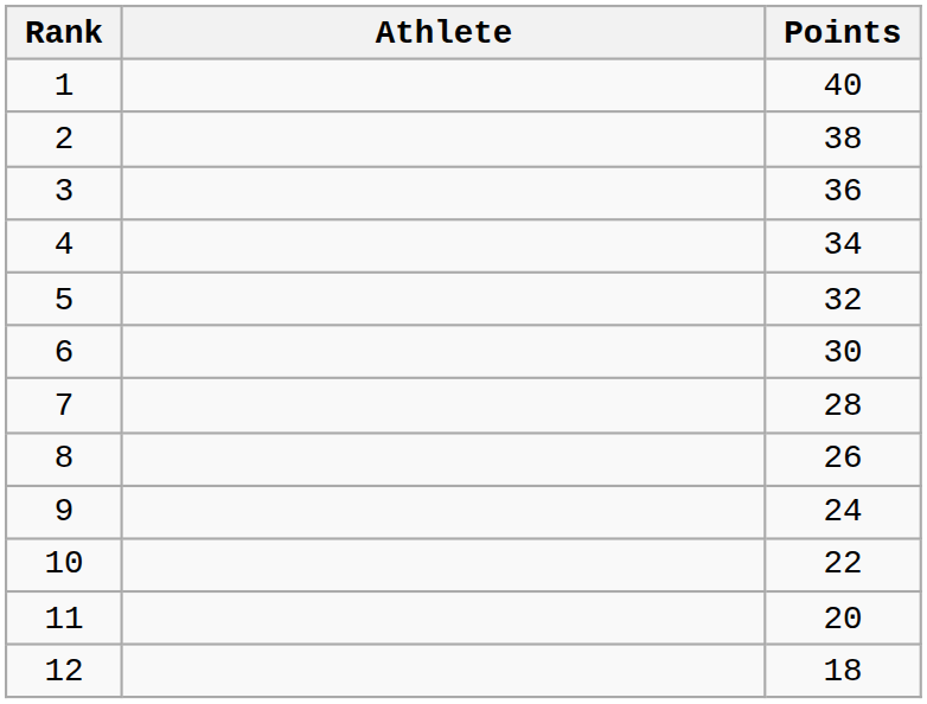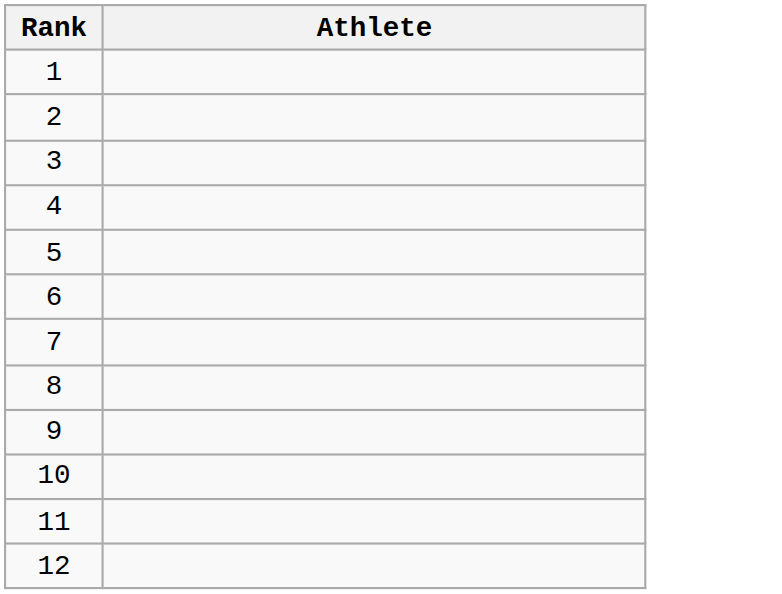- column: Points | 40 | 38 | 36 | 34 | 32 | 30 | 28 | 26 | 24 | 22 | 20 | 18
